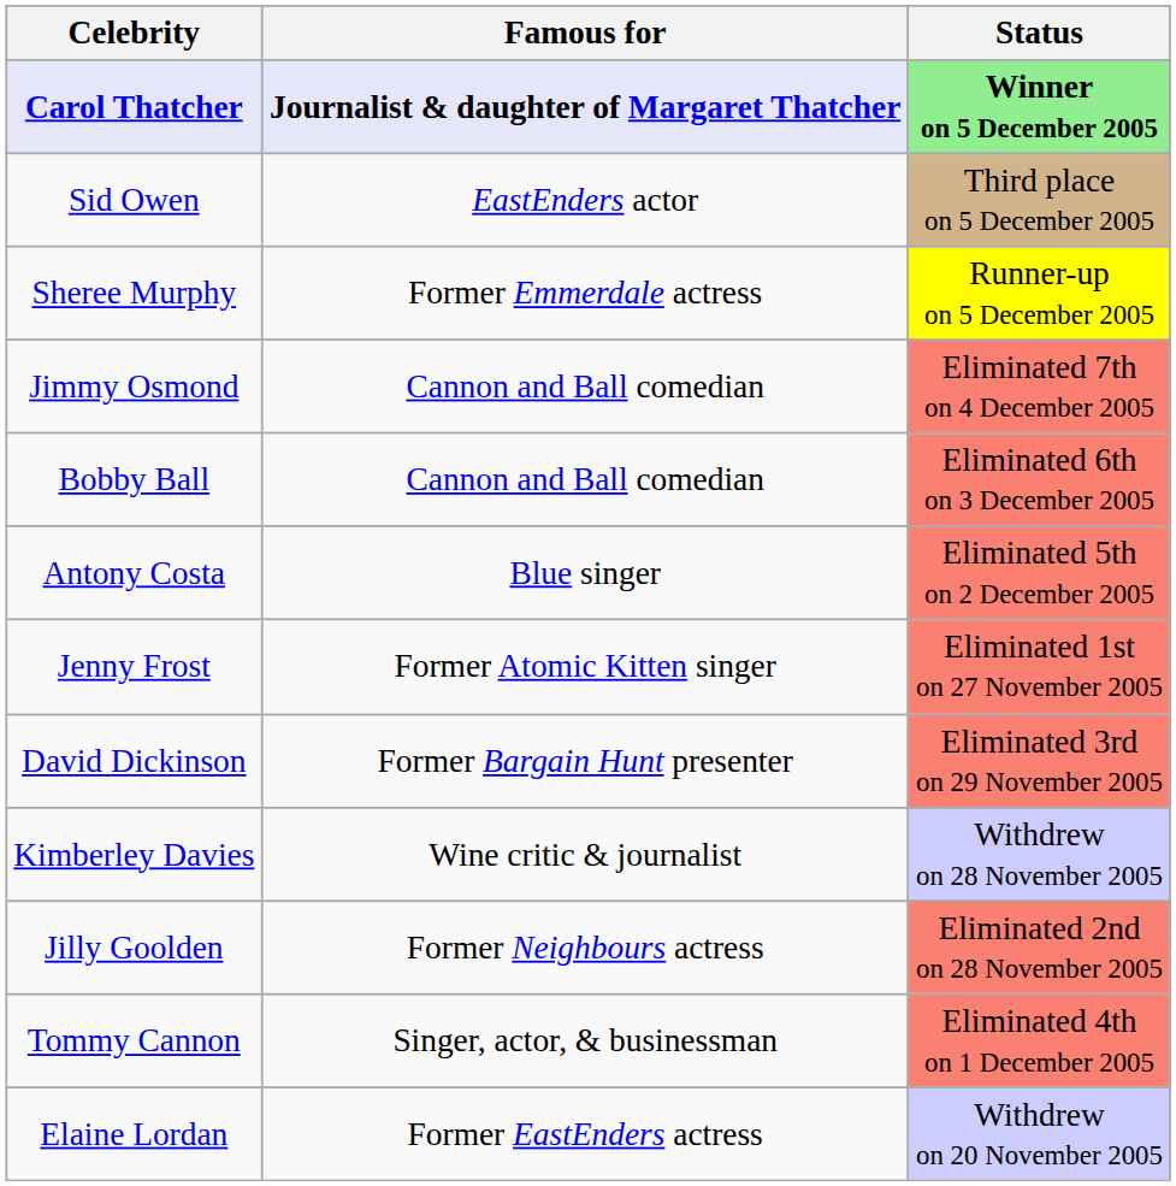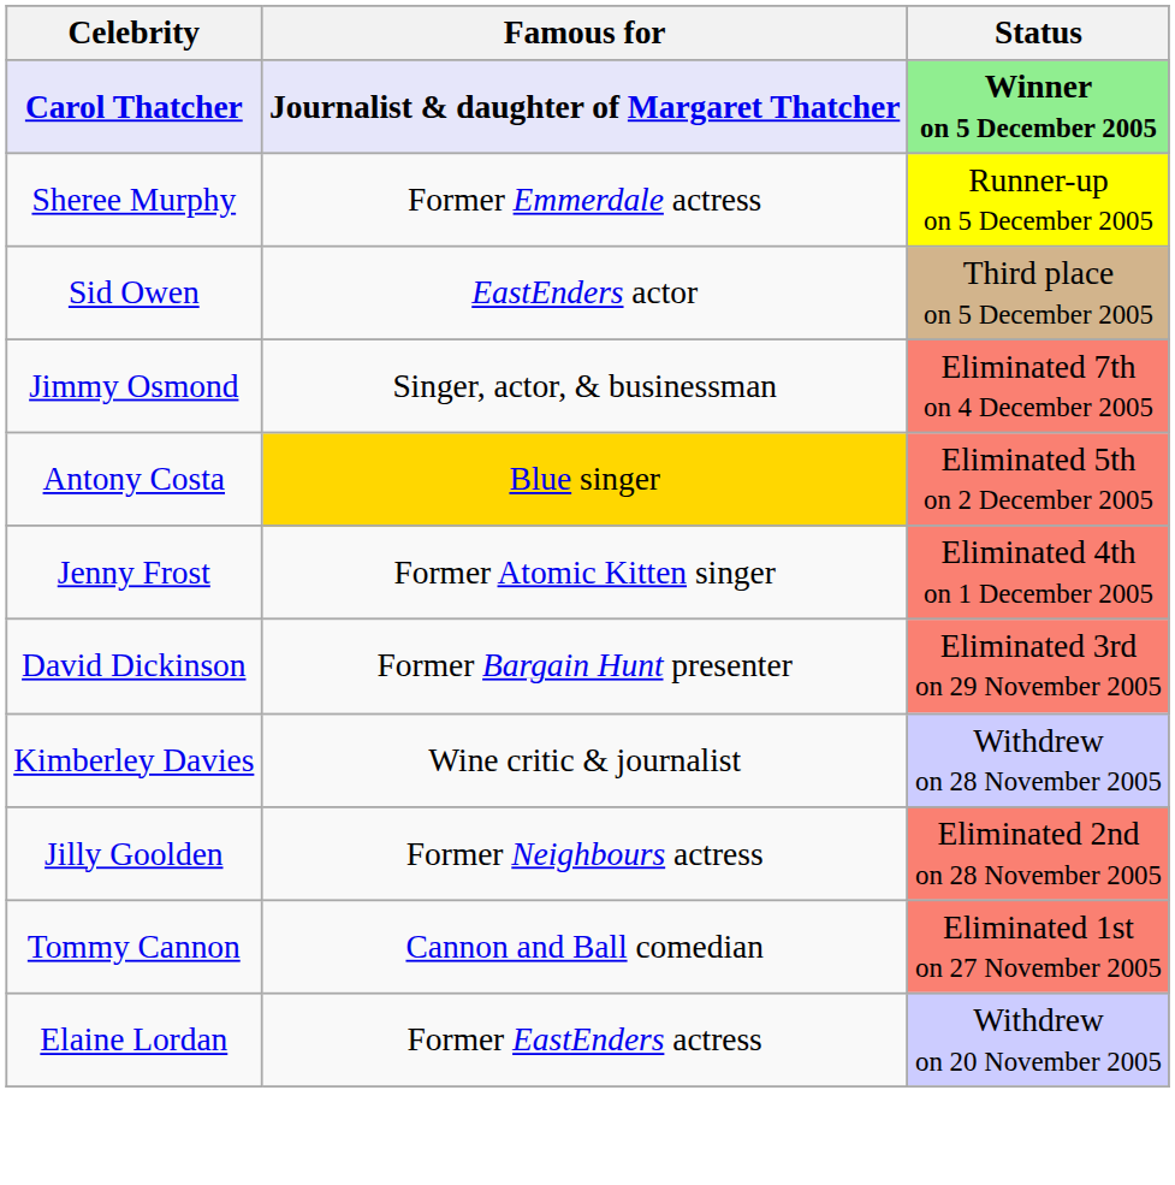rows swapped: Sheree Murphy <-> Sid Owen
Jimmy Osmond | Famous for: Cannon and Ball comedian -> Singer, actor, & businessman
- row: Bobby Ball | Cannon and Ball comedian | Eliminated 6th on 3 December 2005
Antony Costa | Famous for: no background -> gold background
Jenny Frost | Status: Eliminated 1st on 27 November 2005 -> Eliminated 4th on 1 December 2005
Tommy Cannon | Famous for: Singer, actor, & businessman -> Cannon and Ball comedian
Tommy Cannon | Status: Eliminated 4th on 1 December 2005 -> Eliminated 1st on 27 November 2005
